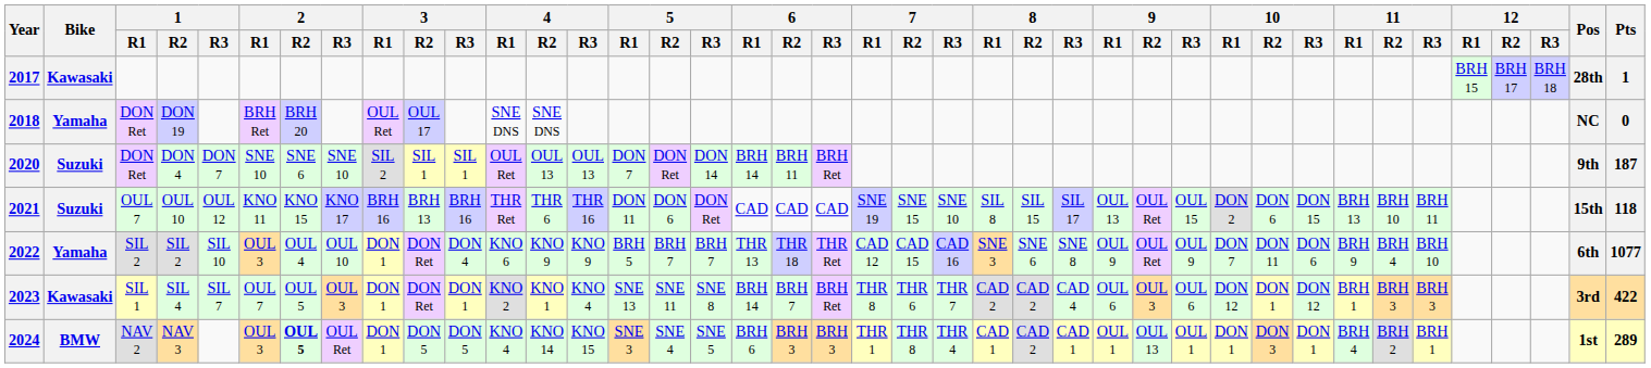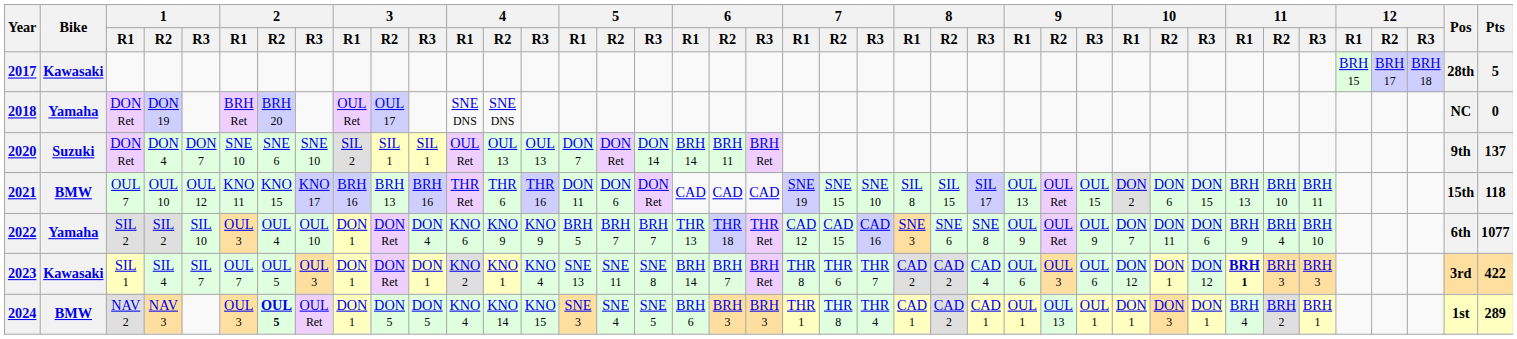2017 | Pts: 1 -> 5
2020 | Pts: 187 -> 137
2021 | Bike: Suzuki -> BMW
2023 | 11 / R1: normal -> bold
